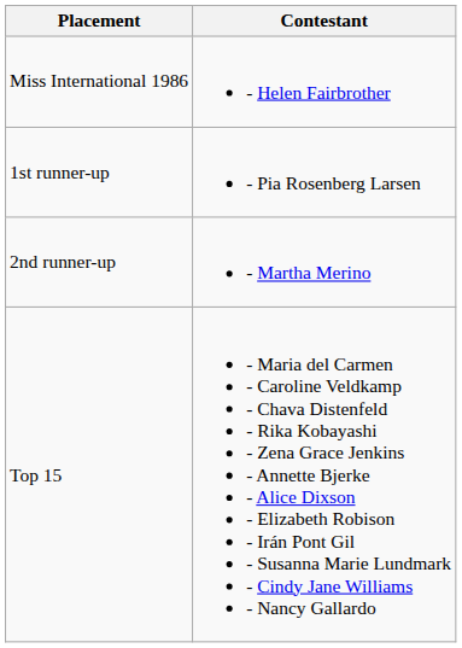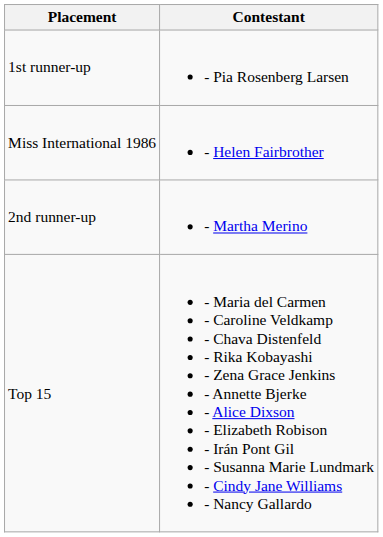rows swapped: Miss International 1986 <-> 1st runner-up
